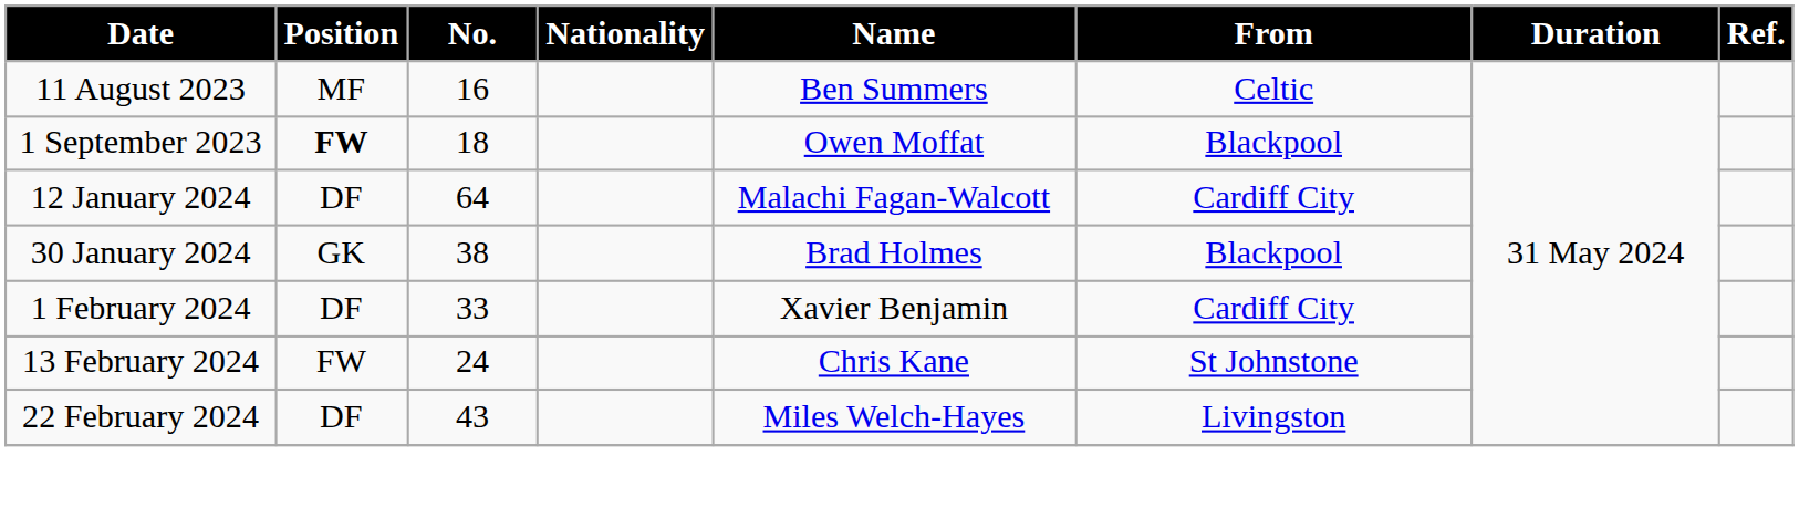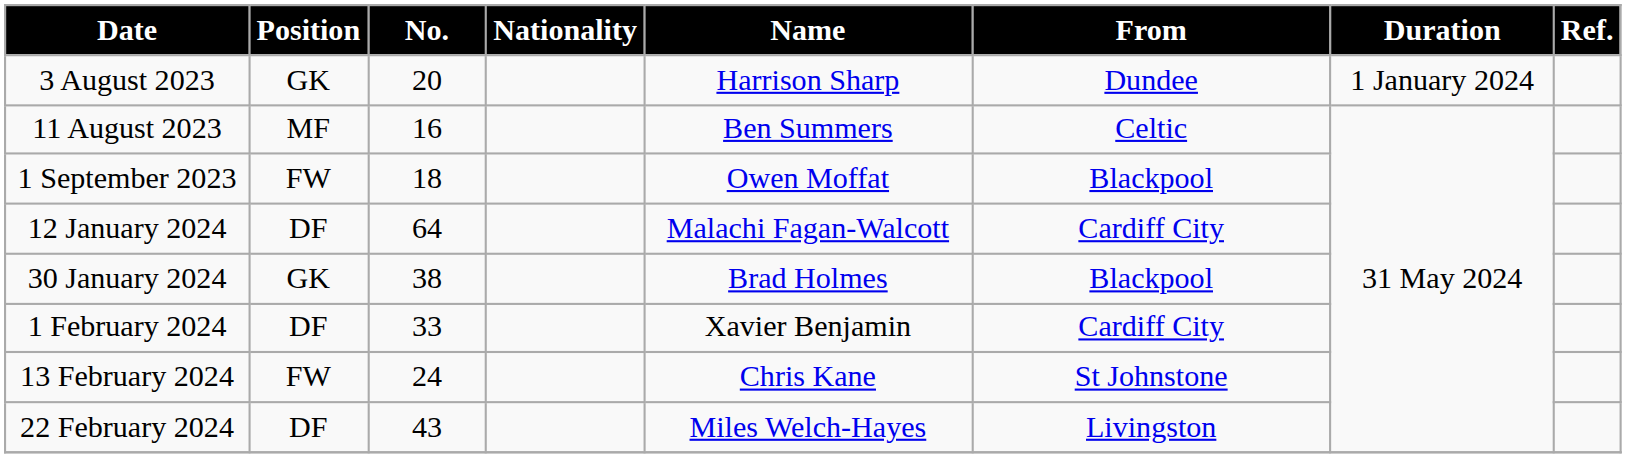+ row: 3 August 2023 | GK | 20 | Harrison Sharp | Dundee | 1 January 2024
1 September 2023 | Position: bold -> normal
